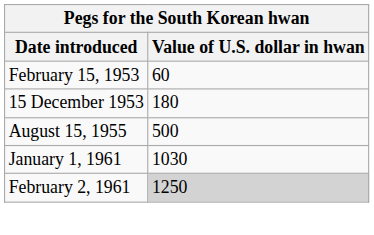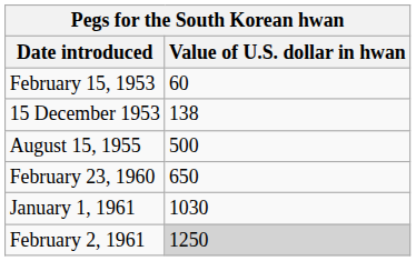15 December 1953 | Value of U.S. dollar in hwan: 180 -> 138
+ row: February 23, 1960 | 650
